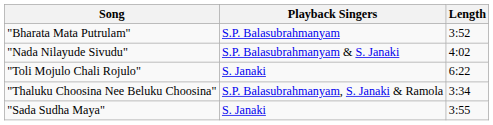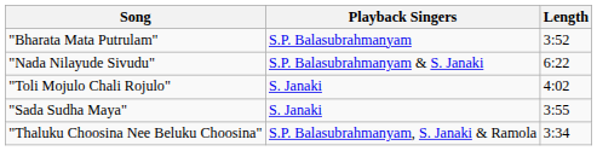"Nada Nilayude Sivudu" | Length: 4:02 -> 6:22
"Toli Mojulo Chali Rojulo" | Length: 6:22 -> 4:02
rows swapped: "Sada Sudha Maya" <-> "Thaluku Choosina Nee Beluku Choosina"
